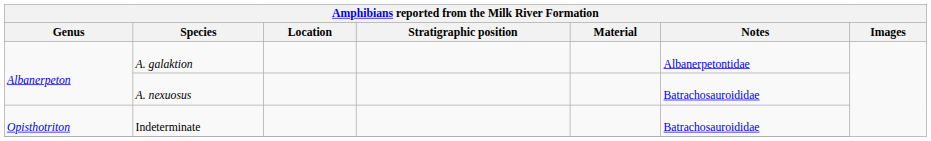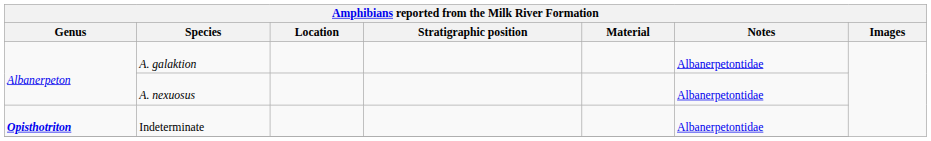A. nexuosus | Notes: Batrachosauroididae -> Albanerpetontidae
Indeterminate | Genus: normal -> bold
Indeterminate | Notes: Batrachosauroididae -> Albanerpetontidae
